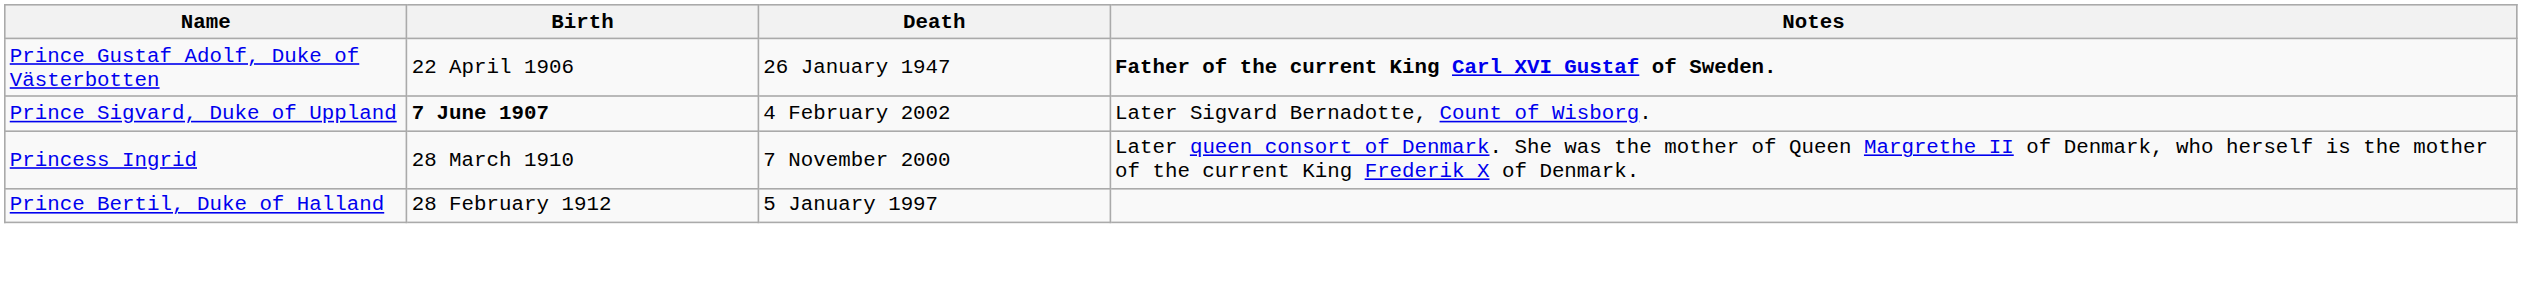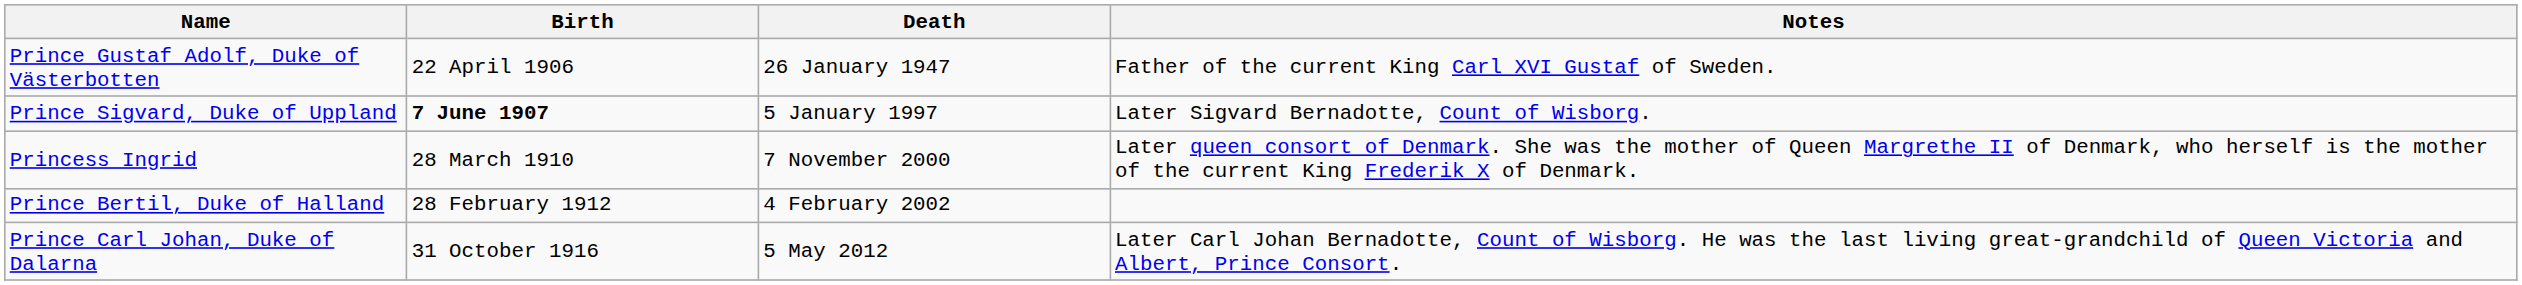Prince Gustaf Adolf, Duke of Västerbotten | Notes: bold -> normal
Prince Sigvard, Duke of Uppland | Death: 4 February 2002 -> 5 January 1997
Prince Bertil, Duke of Halland | Death: 5 January 1997 -> 4 February 2002
+ row: Prince Carl Johan, Duke of Dalarna | 31 October 1916 | 5 May 2012 | Later Carl Johan Bernadotte, Count of Wisborg. He was the last living great-grandchild of Queen Victoria and Albert, Prince Consort.
